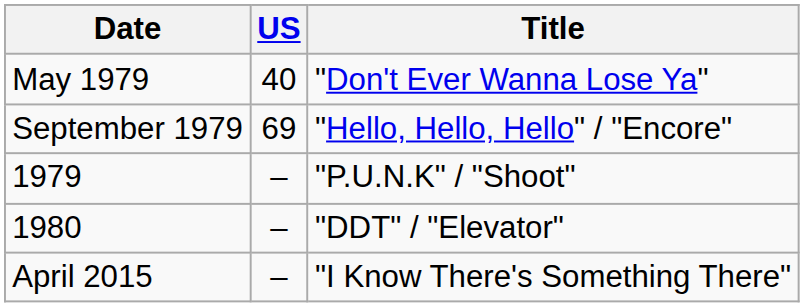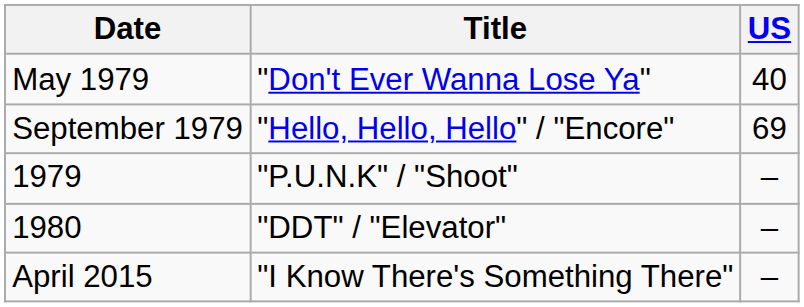columns swapped: Title <-> US
